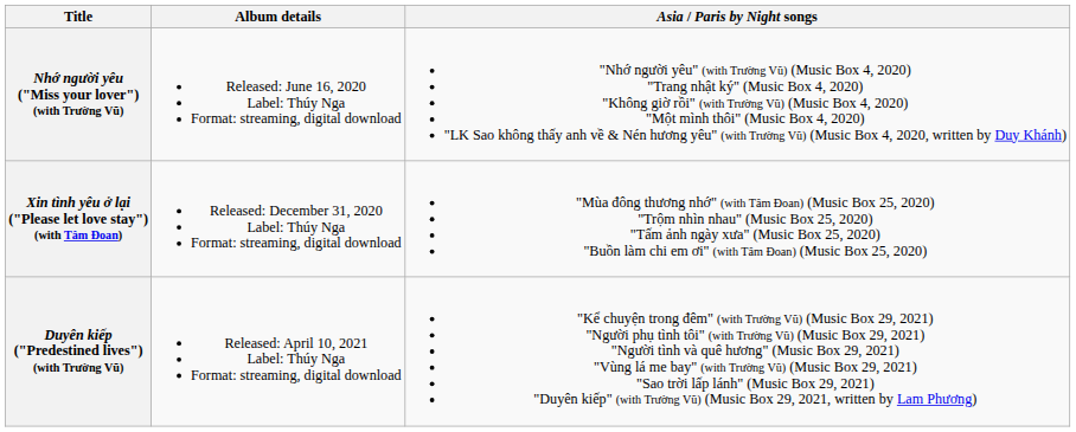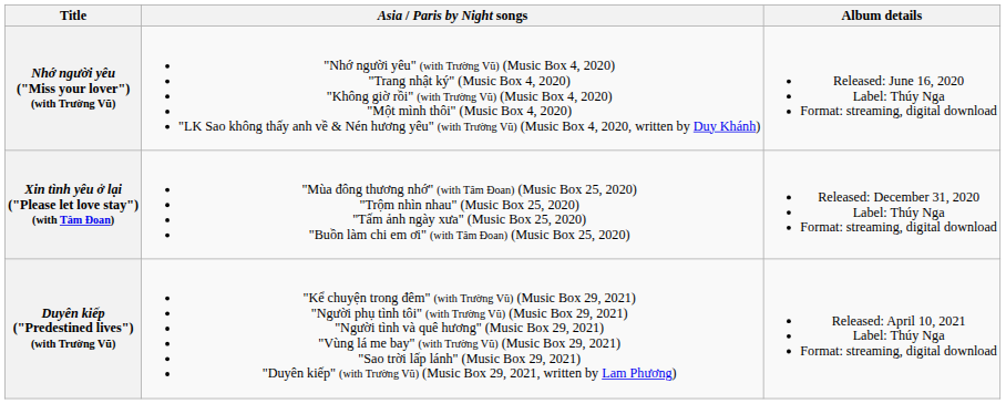columns swapped: Album details <-> Asia / Paris by Night songs
